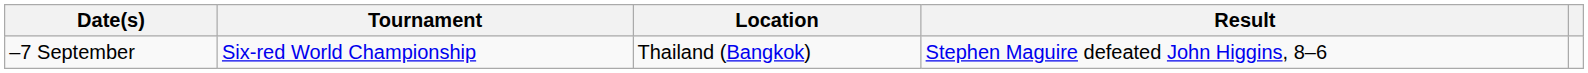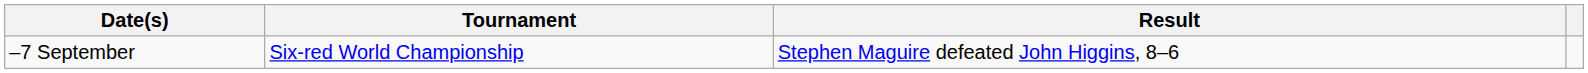- column: Location | Thailand (Bangkok)
